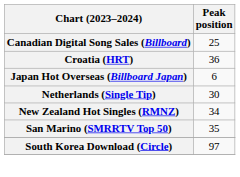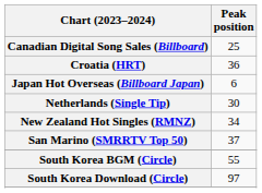San Marino (SMRRTV Top 50) | Peak position: 35 -> 37
+ row: South Korea BGM (Circle) | 55
